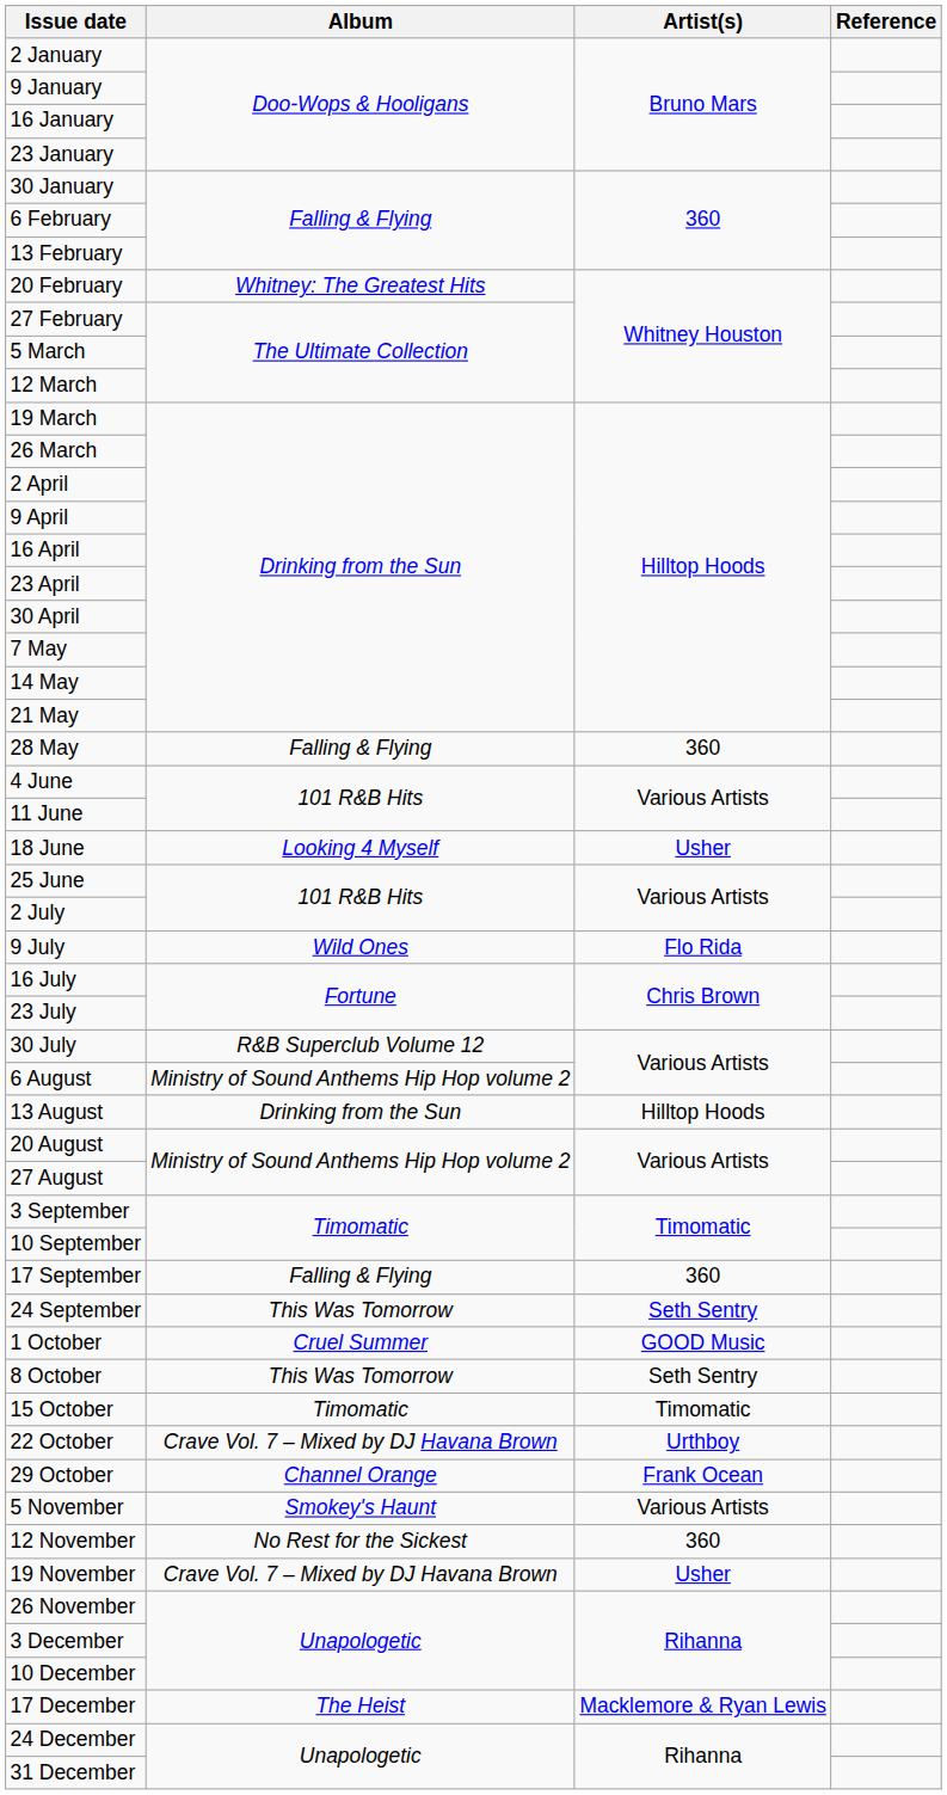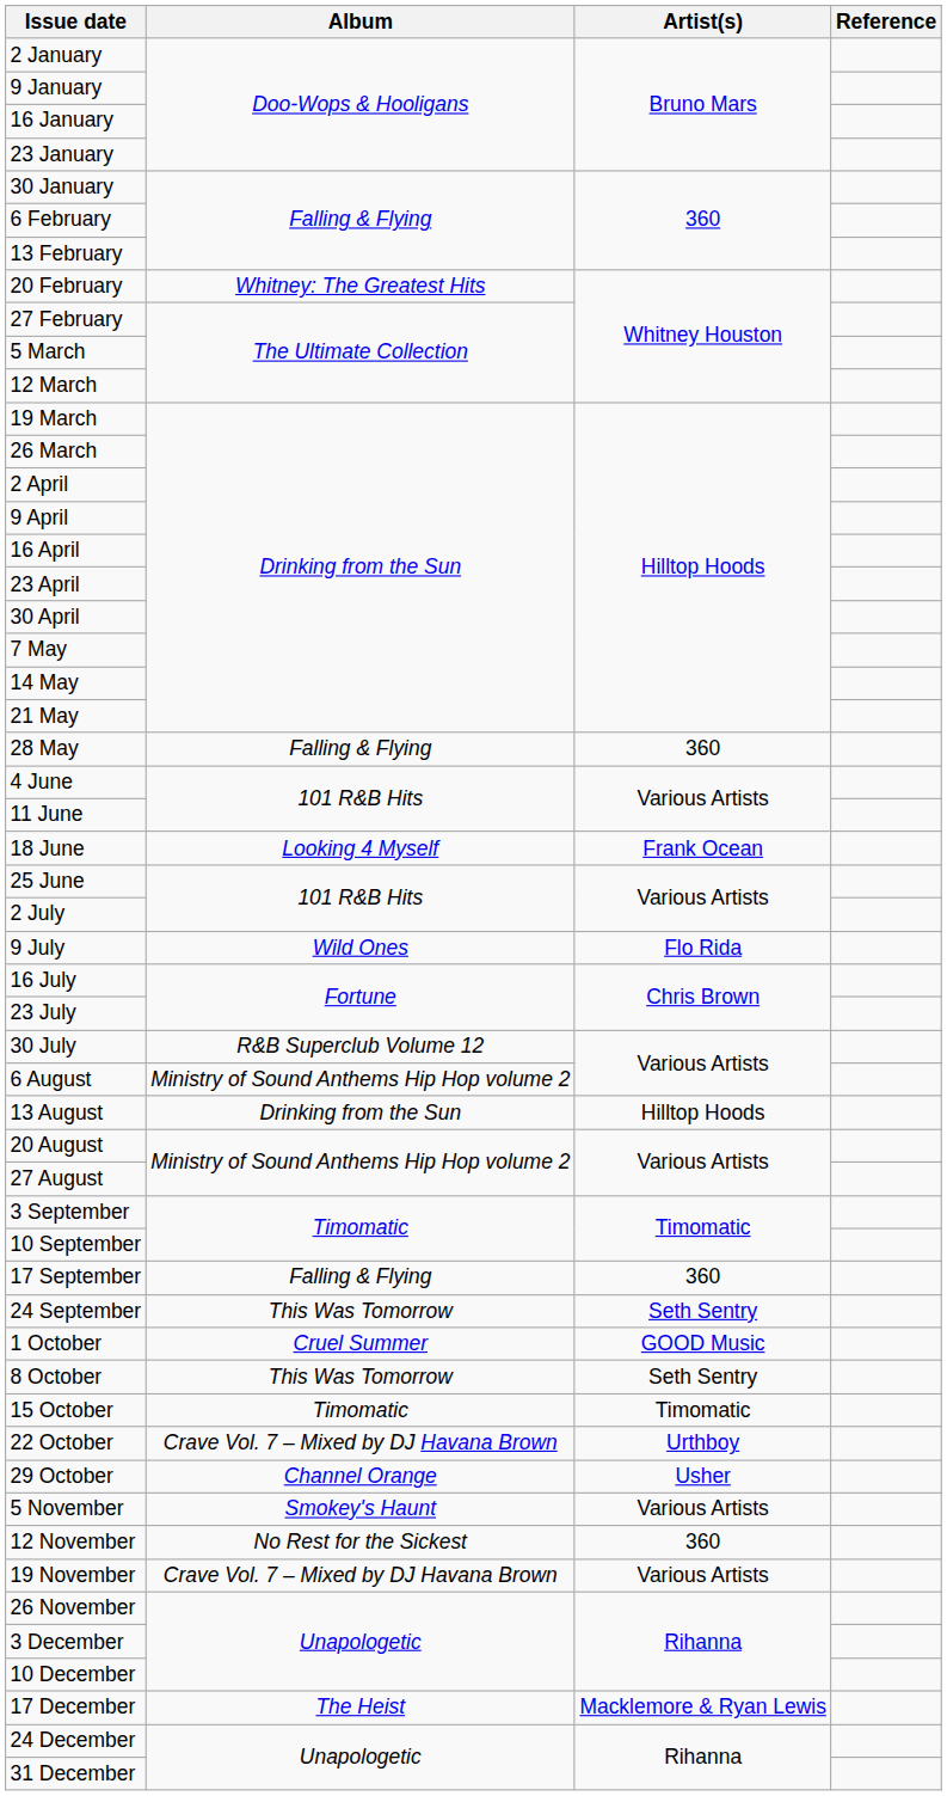18 June | Artist(s): Usher -> Frank Ocean
29 October | Artist(s): Frank Ocean -> Usher
19 November | Artist(s): Usher -> Various Artists
